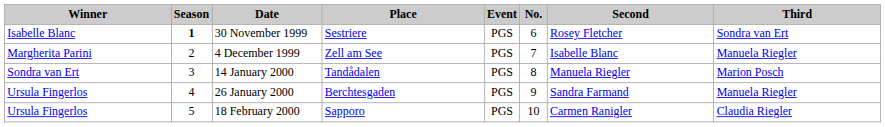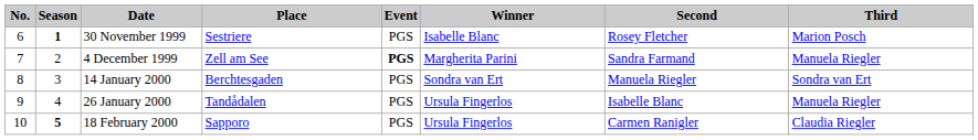columns swapped: No. <-> Winner
30 November 1999 | Third: Sondra van Ert -> Marion Posch
4 December 1999 | Event: normal -> bold
4 December 1999 | Second: Isabelle Blanc -> Sandra Farmand
14 January 2000 | Place: Tandådalen -> Berchtesgaden
14 January 2000 | Third: Marion Posch -> Sondra van Ert
26 January 2000 | Place: Berchtesgaden -> Tandådalen
26 January 2000 | Second: Sandra Farmand -> Isabelle Blanc
18 February 2000 | Season: normal -> bold
